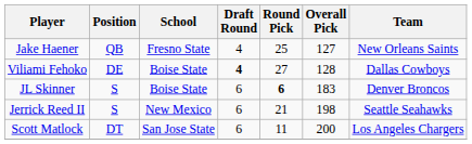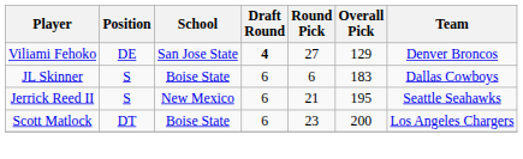- row: Jake Haener | QB | Fresno State | 4 | 25 | 127 | New Orleans Saints
Viliami Fehoko | School: Boise State -> San Jose State
Viliami Fehoko | Overall Pick: 128 -> 129
Viliami Fehoko | Team: Dallas Cowboys -> Denver Broncos
JL Skinner | Round Pick: bold -> normal
JL Skinner | Team: Denver Broncos -> Dallas Cowboys
Jerrick Reed II | Overall Pick: 198 -> 195
Scott Matlock | School: San Jose State -> Boise State
Scott Matlock | Round Pick: 11 -> 23
